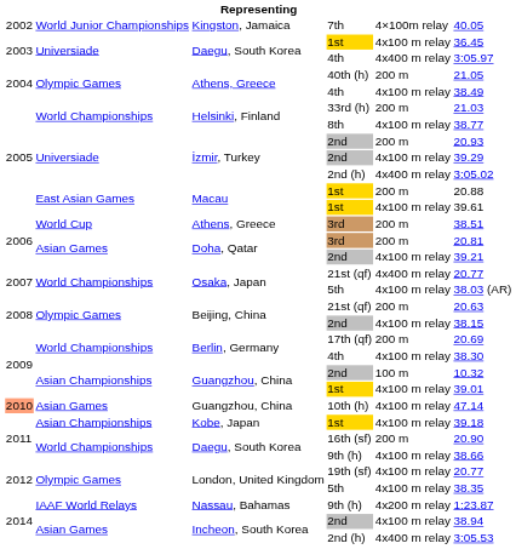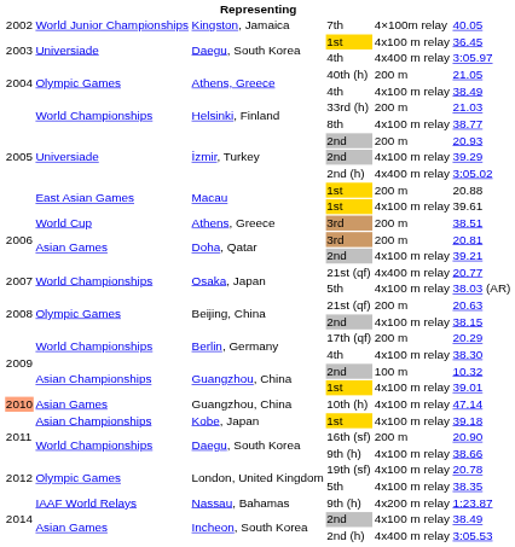17th (qf) | column 6: 20.69 -> 20.29
19th (sf) | column 6: 20.77 -> 20.78
Incheon, South Korea / 2nd | column 6: 38.94 -> 38.49
